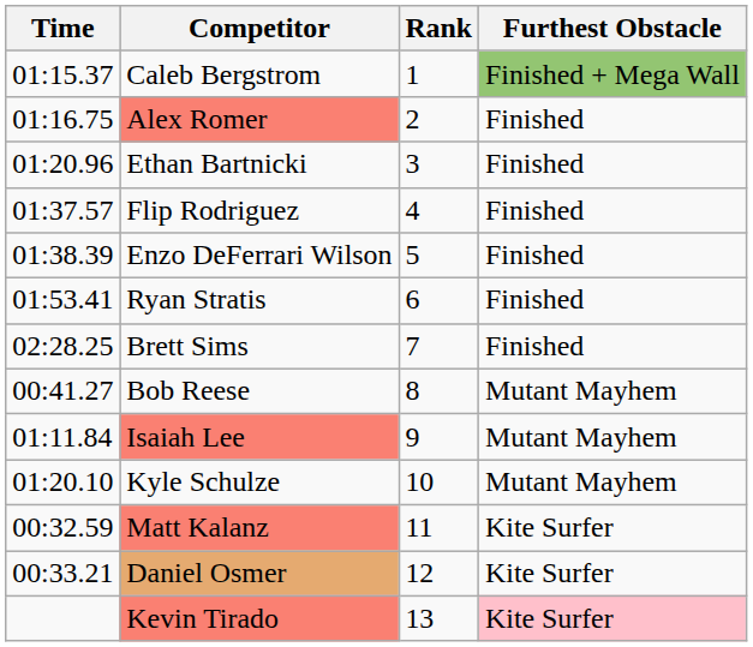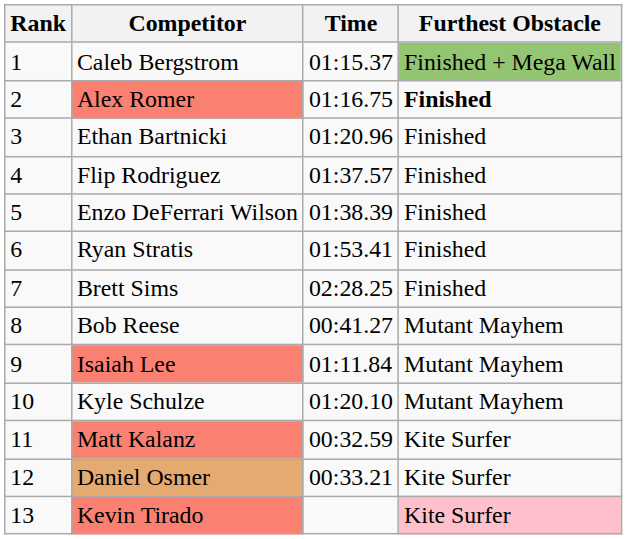columns swapped: Rank <-> Time
Alex Romer | Furthest Obstacle: normal -> bold
